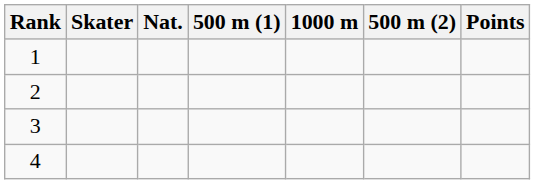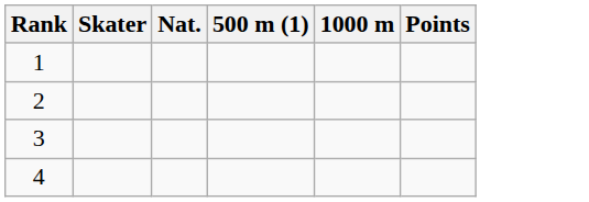- column: 500 m (2)
